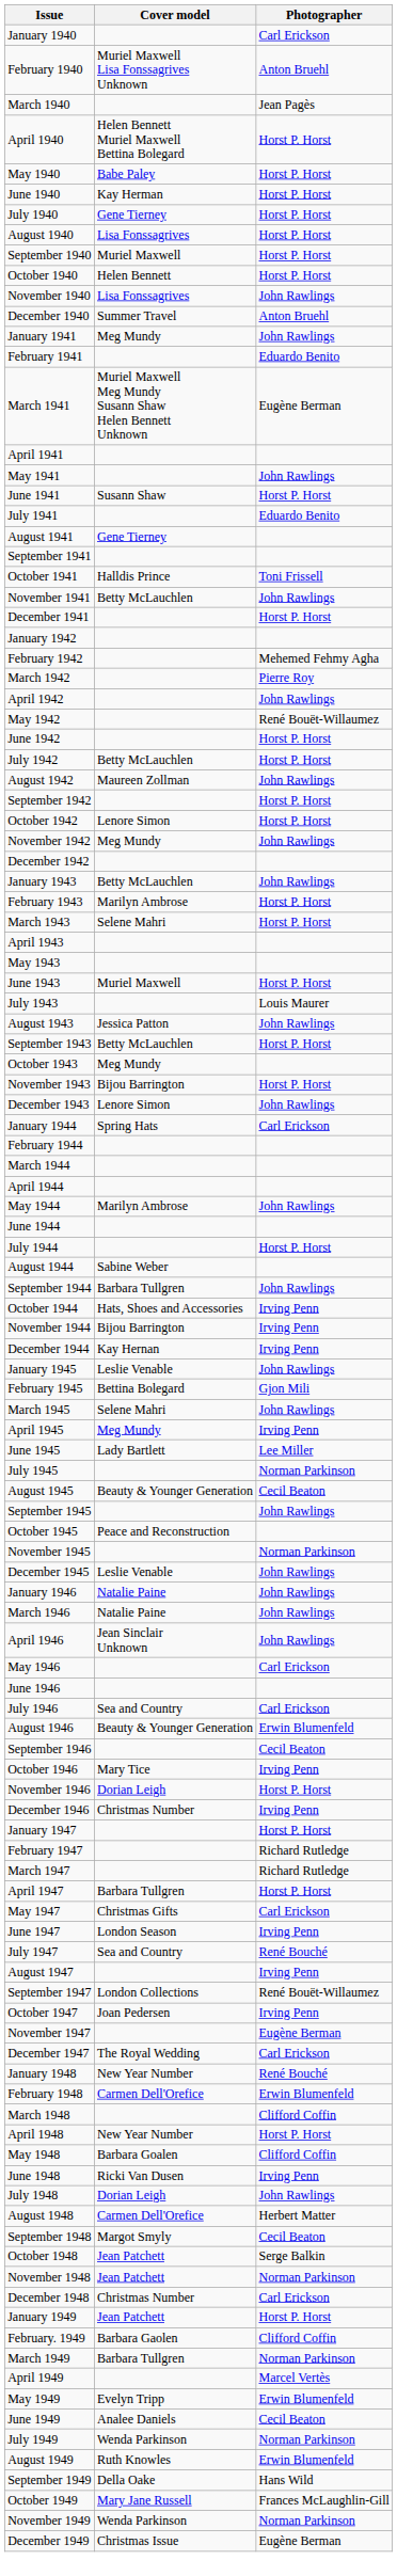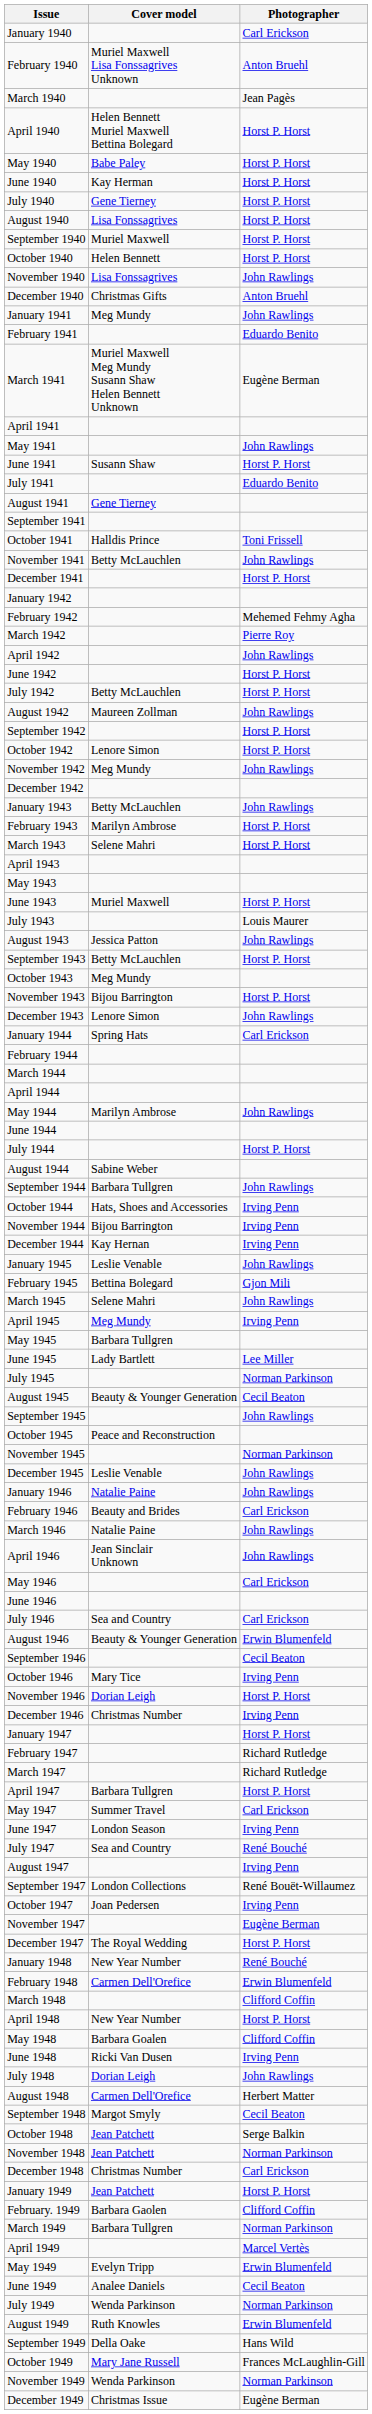December 1940 | Cover model: Summer Travel -> Christmas Gifts
- row: May 1942 | René Bouët-Willaumez
+ row: May 1945 | Barbara Tullgren
+ row: February 1946 | Beauty and Brides | Carl Erickson
May 1947 | Cover model: Christmas Gifts -> Summer Travel
December 1947 | Photographer: Carl Erickson -> Horst P. Horst
